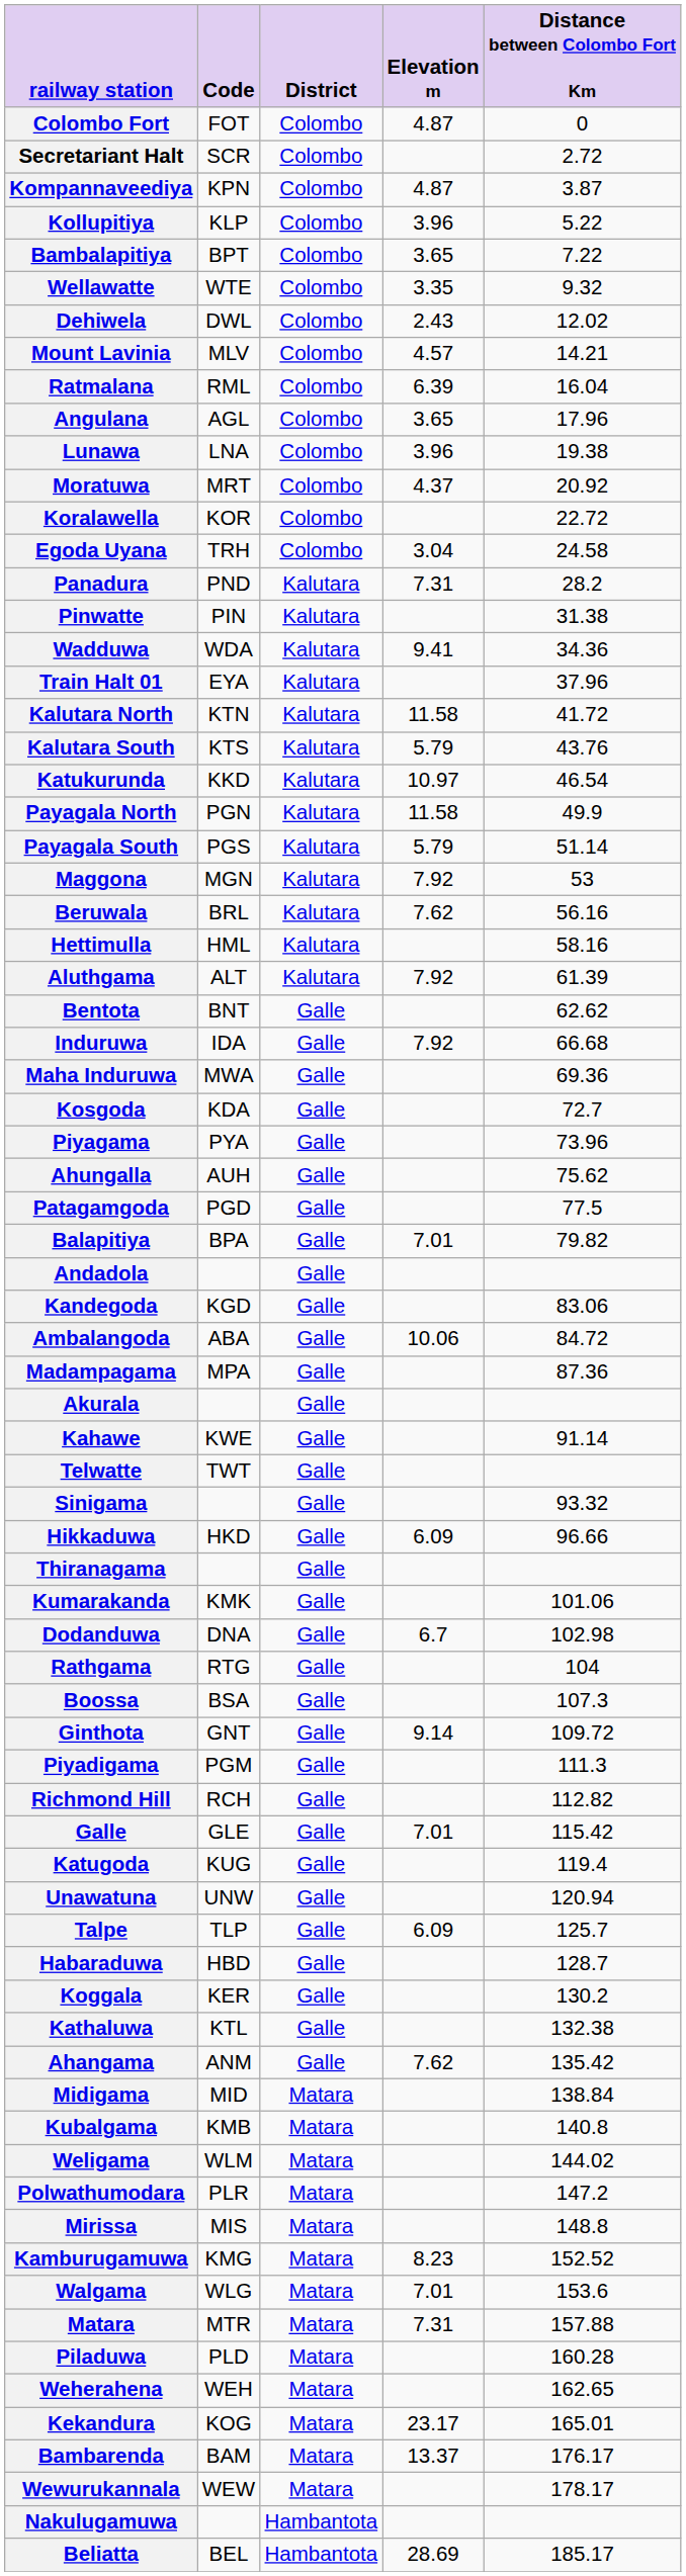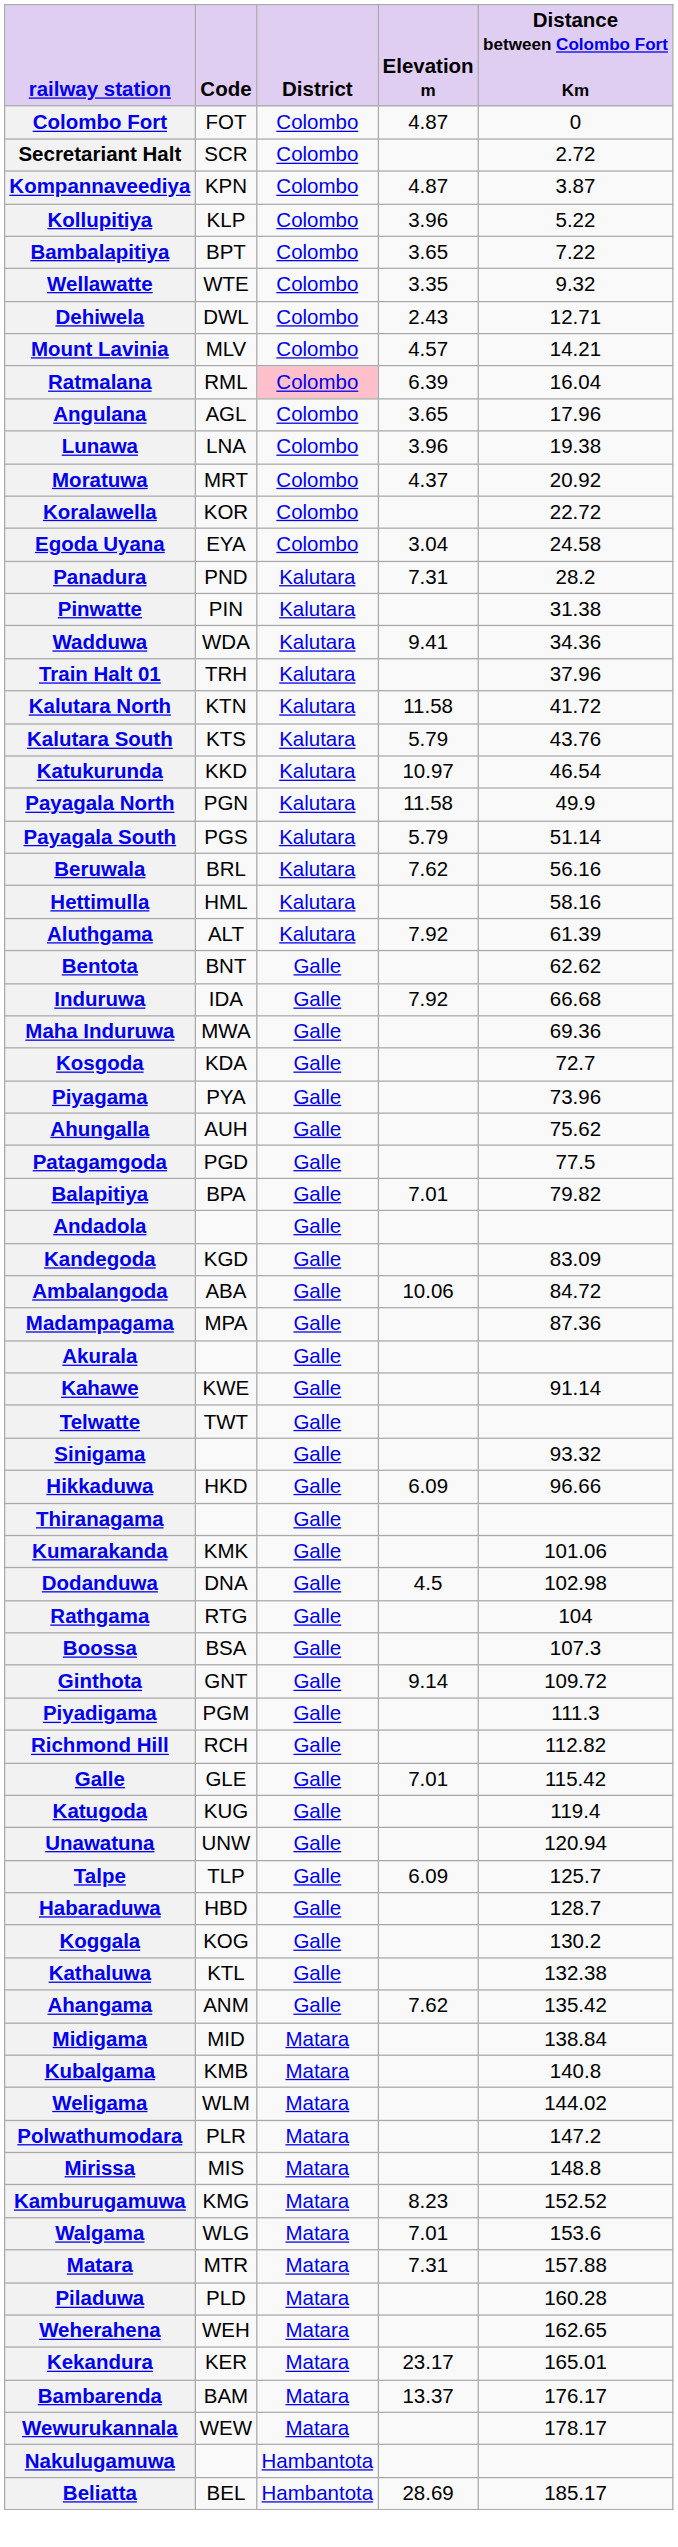Dehiwela | Distance between Colombo Fort Km: 12.02 -> 12.71
Ratmalana | District: no background -> pink background
Egoda Uyana | Code: TRH -> EYA
Train Halt 01 | Code: EYA -> TRH
- row: Maggona | MGN | Kalutara | 7.92 | 53
Kandegoda | Distance between Colombo Fort Km: 83.06 -> 83.09
Dodanduwa | Elevation m: 6.7 -> 4.5
Koggala | Code: KER -> KOG
Kekandura | Code: KOG -> KER
